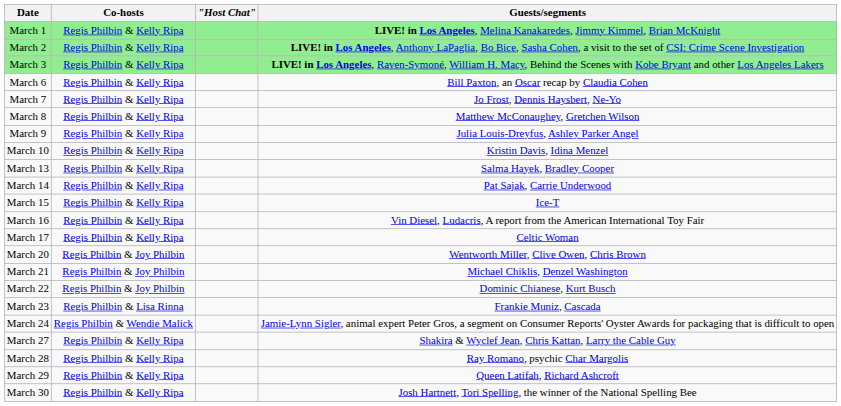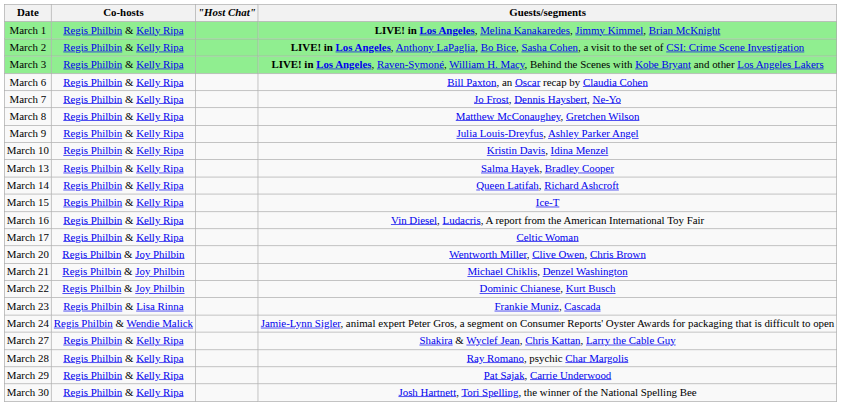March 14 | Guests/segments: Pat Sajak, Carrie Underwood -> Queen Latifah, Richard Ashcroft
March 29 | Guests/segments: Queen Latifah, Richard Ashcroft -> Pat Sajak, Carrie Underwood
